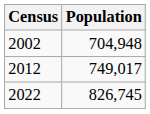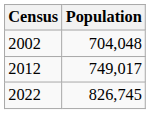2002 | Population: 704,948 -> 704,048
